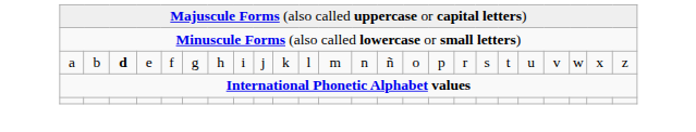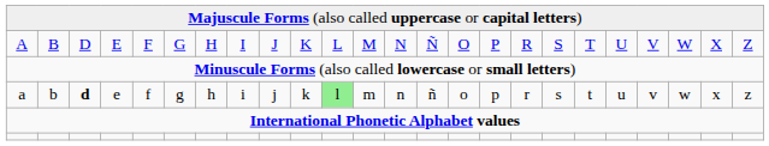+ row: A | B | D | E | F | G | H | I | J | K | L | M | N | Ñ | O | P | R | S | T | U | V | W | X | Z
a | column 11: no background -> lightgreen background
